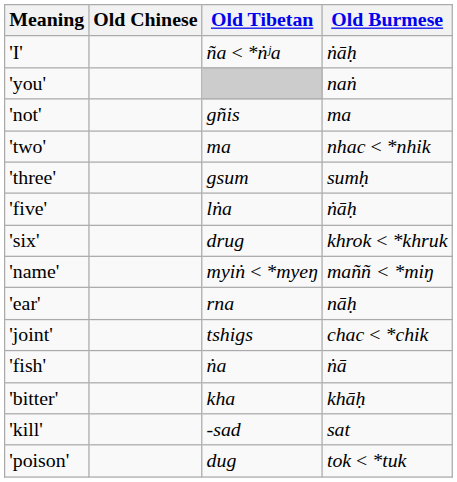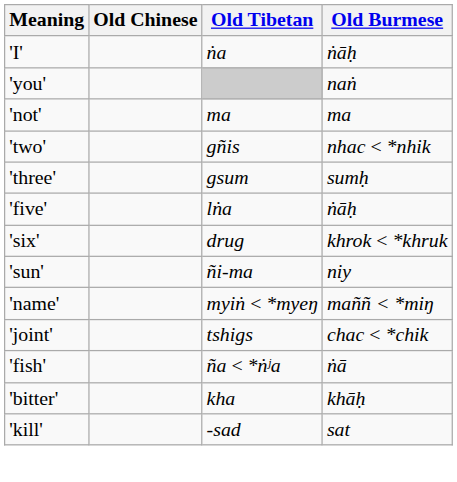'I' | Old Tibetan: ña < *ṅʲa -> ṅa
'not' | Old Tibetan: gñis -> ma
'two' | Old Tibetan: ma -> gñis
+ row: 'sun' | ñi-ma | niy
- row: 'ear' | rna | nāḥ
'fish' | Old Tibetan: ṅa -> ña < *ṅʲa
- row: 'poison' | dug | tok < *tuk
